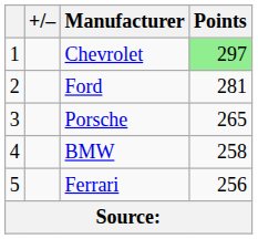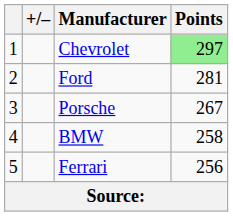Porsche | Points: 265 -> 267
